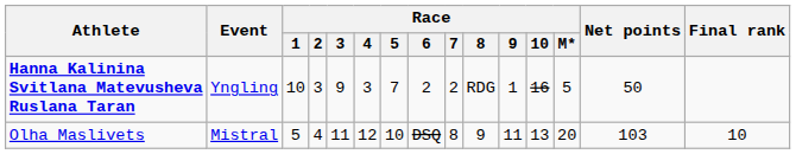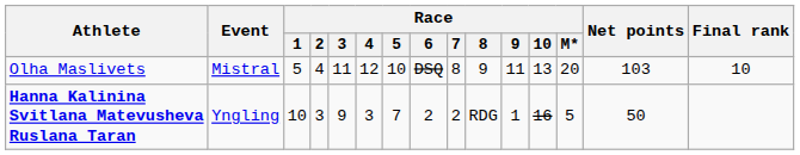rows swapped: Olha Maslivets <-> Hanna Kalinina Svitlana Matevusheva Ruslana Taran
